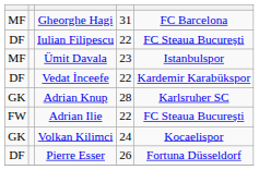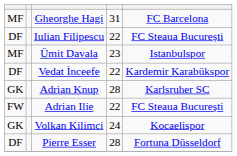Pierre Esser | column 4: 26 -> 28
